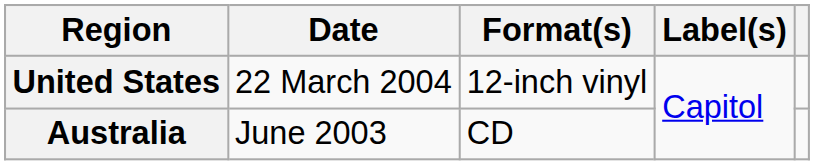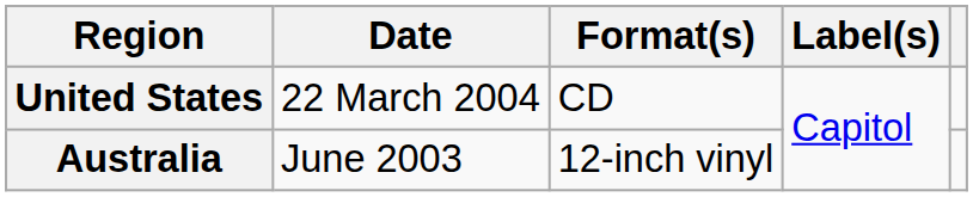United States | Format(s): 12-inch vinyl -> CD
Australia | Format(s): CD -> 12-inch vinyl
